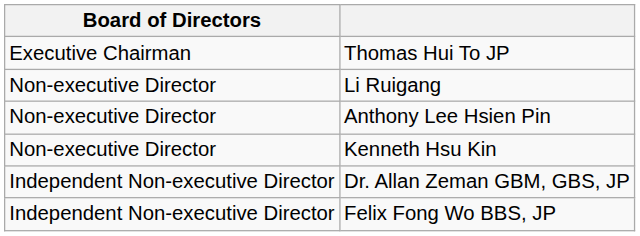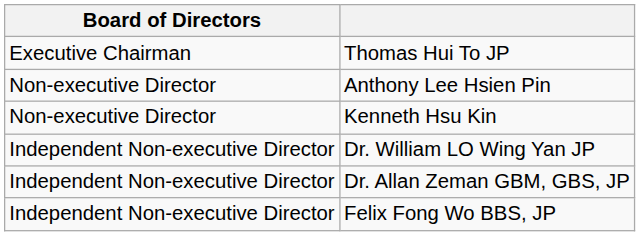- row: Non-executive Director | Li Ruigang
+ row: Independent Non-executive Director | Dr. William LO Wing Yan JP
